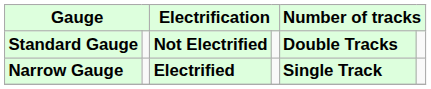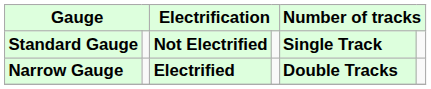Standard Gauge | column 5: Double Tracks -> Single Track
Narrow Gauge | column 5: Single Track -> Double Tracks
